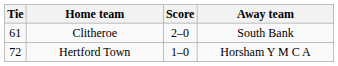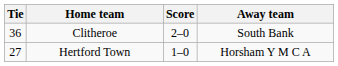Clitheroe | Tie: 61 -> 36
Hertford Town | Tie: 72 -> 27
